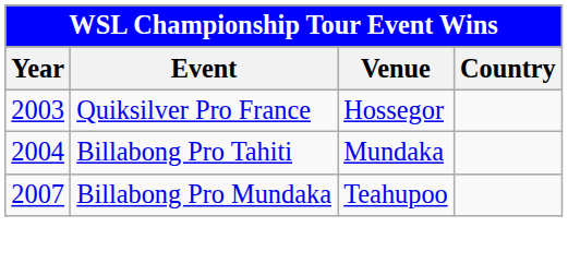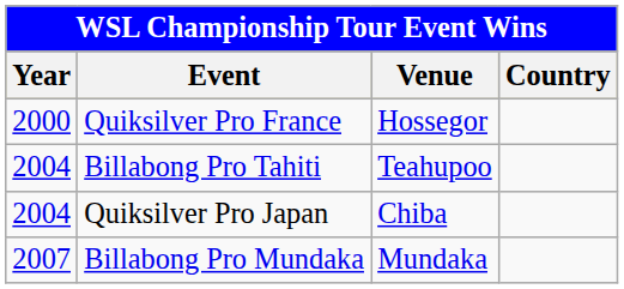Quiksilver Pro France | Year: 2003 -> 2000
Billabong Pro Tahiti | Venue: Mundaka -> Teahupoo
+ row: 2004 | Quiksilver Pro Japan | Chiba
Billabong Pro Mundaka | Venue: Teahupoo -> Mundaka
